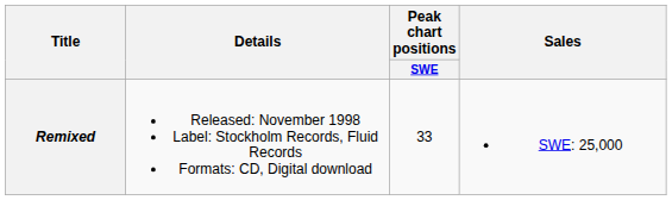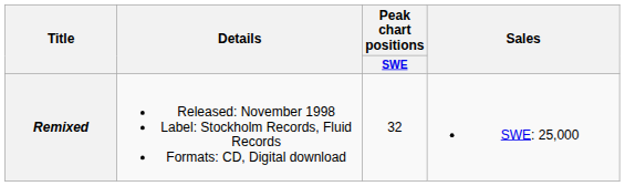Remixed | Peak chart positions / SWE: 33 -> 32
